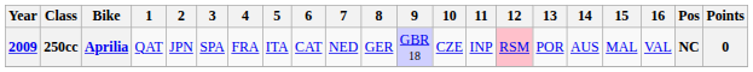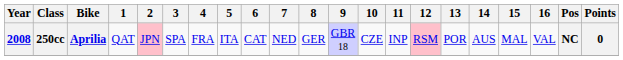250cc | Year: 2009 -> 2008
250cc | 2: no background -> pink background
